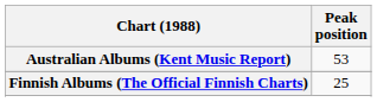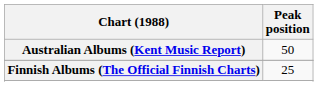Australian Albums (Kent Music Report) | Peak position: 53 -> 50
